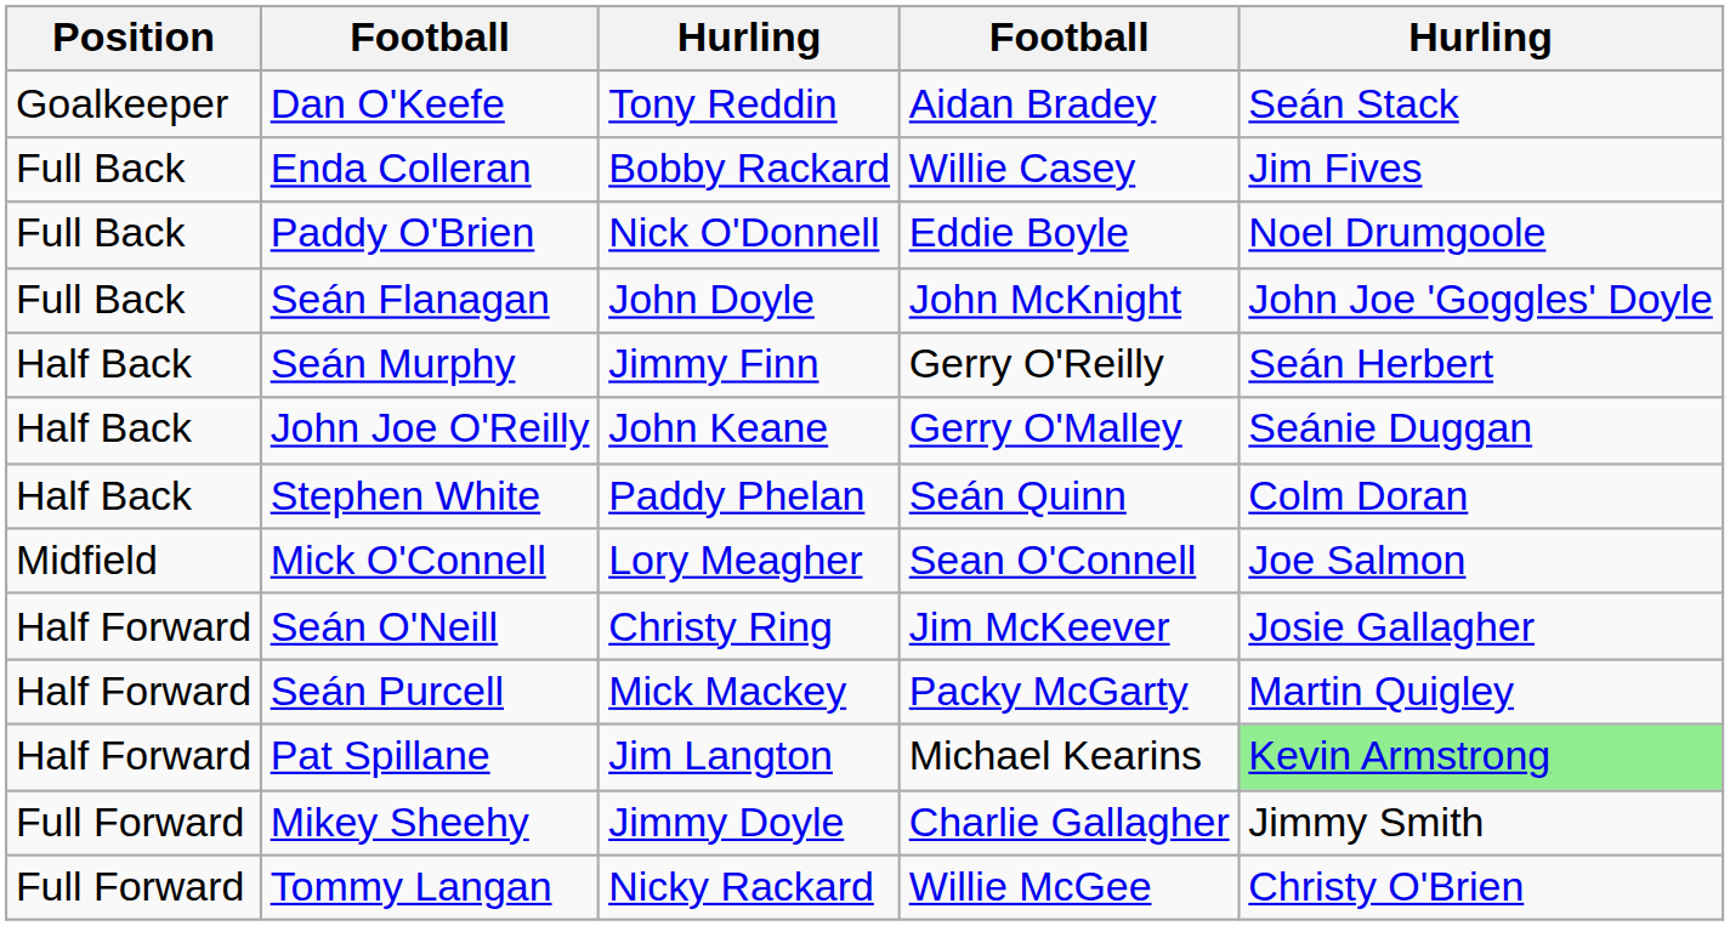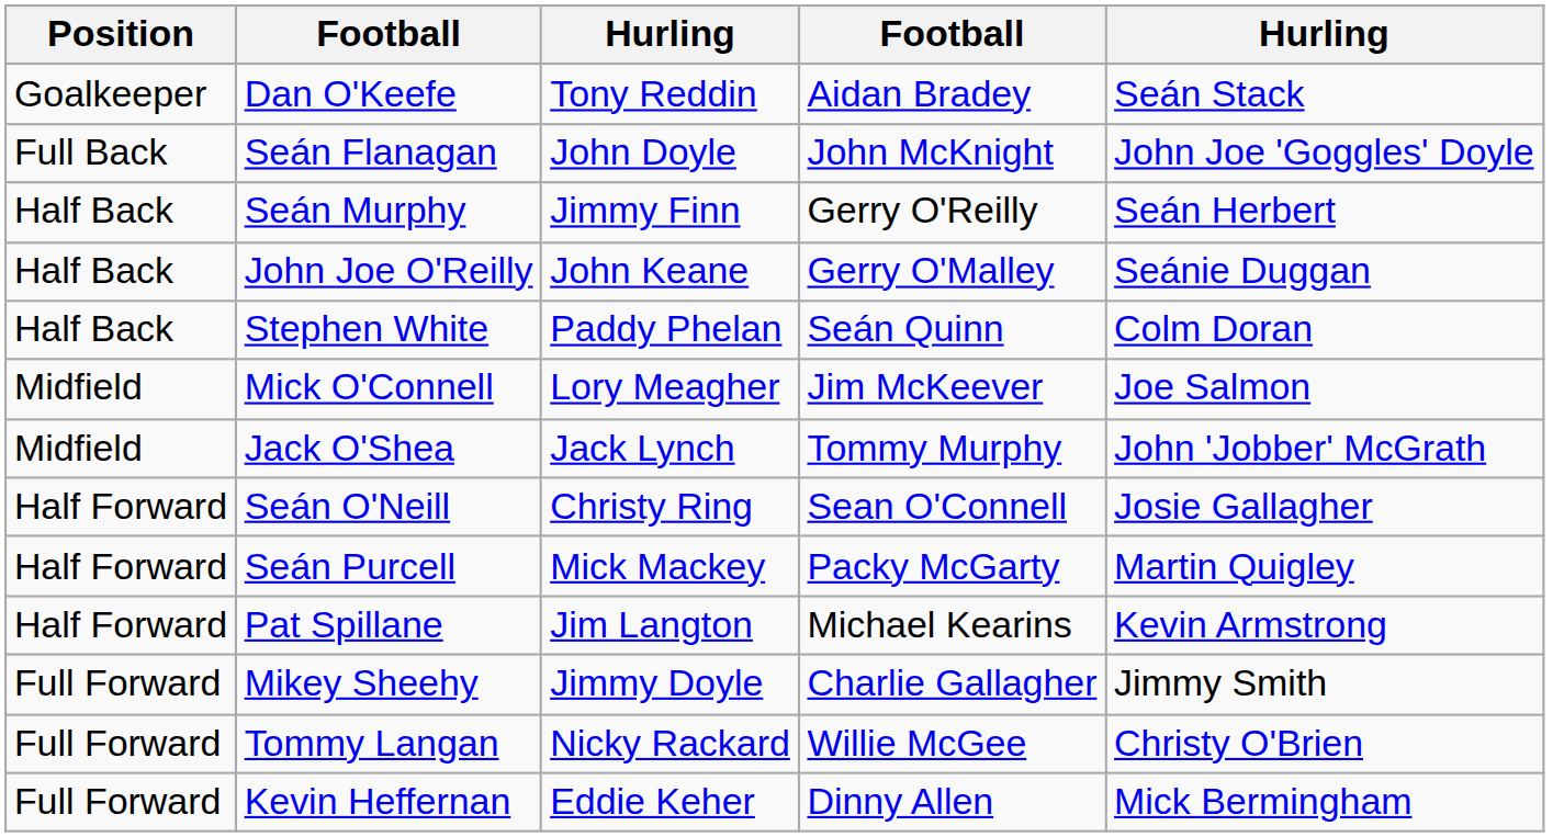- row: Full Back | Enda Colleran | Bobby Rackard | Willie Casey | Jim Fives
- row: Full Back | Paddy O'Brien | Nick O'Donnell | Eddie Boyle | Noel Drumgoole
Mick O'Connell | column 4: Sean O'Connell -> Jim McKeever
+ row: Midfield | Jack O'Shea | Jack Lynch | Tommy Murphy | John 'Jobber' McGrath
Seán O'Neill | column 4: Jim McKeever -> Sean O'Connell
Pat Spillane | column 5: lightgreen background -> no background
+ row: Full Forward | Kevin Heffernan | Eddie Keher | Dinny Allen | Mick Bermingham
